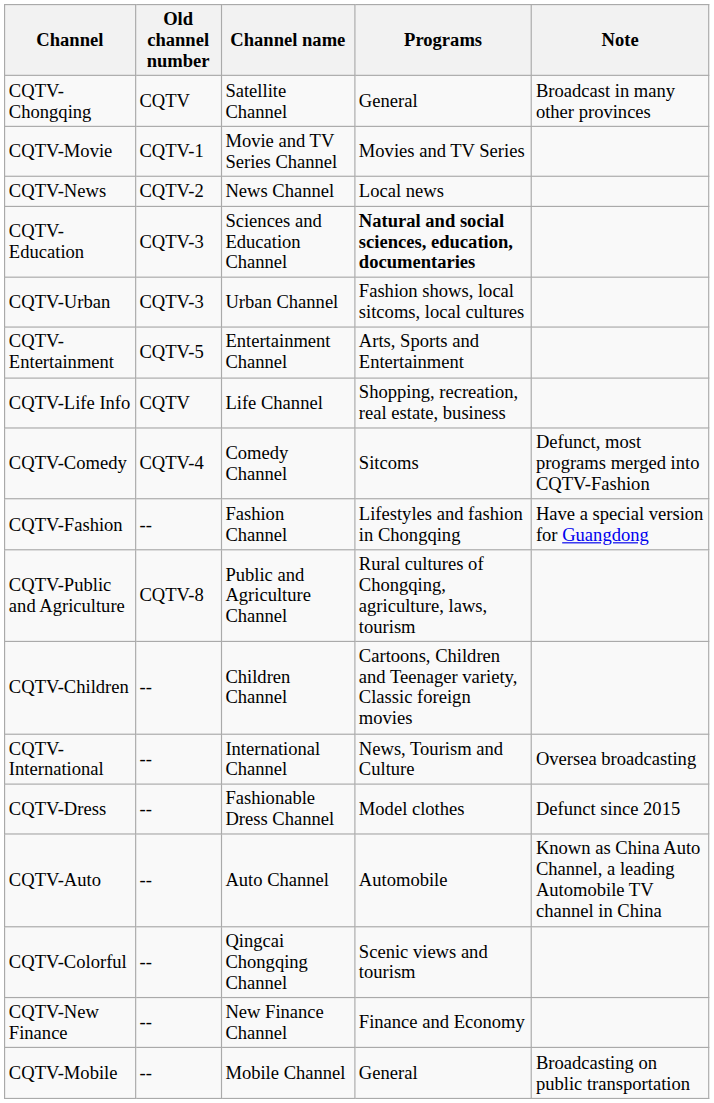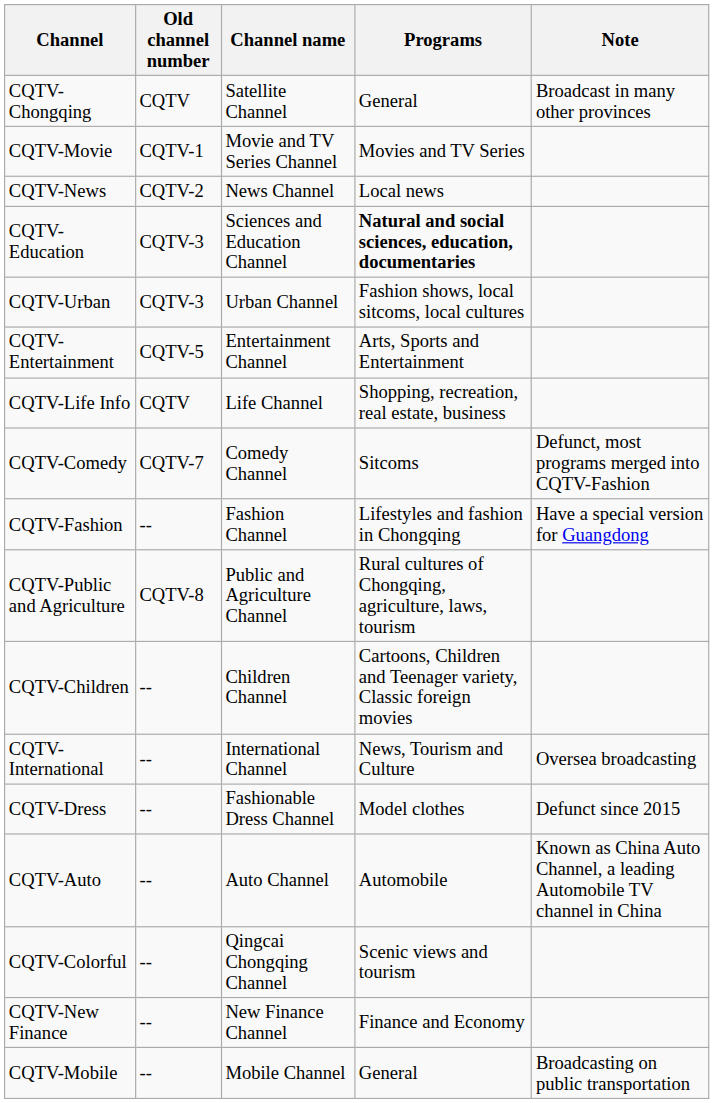CQTV-Comedy | Old channel number: CQTV-4 -> CQTV-7
